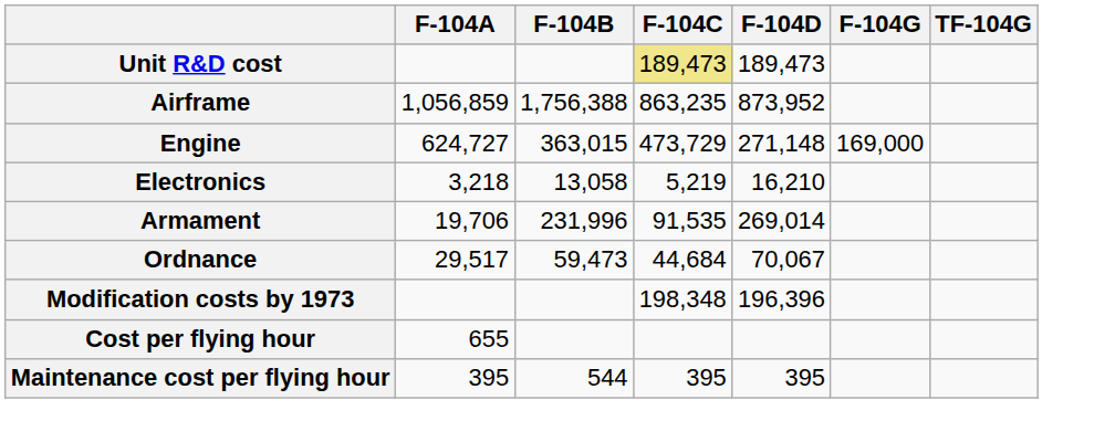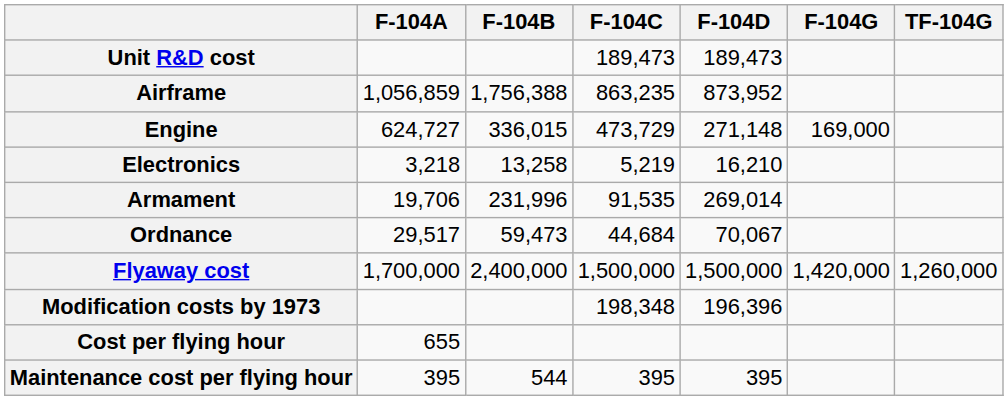Unit R&D cost | F-104C: khaki background -> no background
Engine | F-104B: 363,015 -> 336,015
Electronics | F-104B: 13,058 -> 13,258
+ row: Flyaway cost | 1,700,000 | 2,400,000 | 1,500,000 | 1,500,000 | 1,420,000 | 1,260,000
